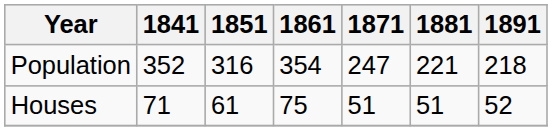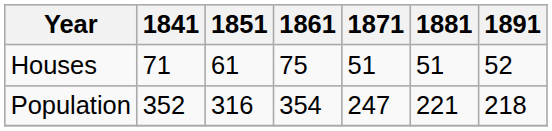rows swapped: Population <-> Houses
